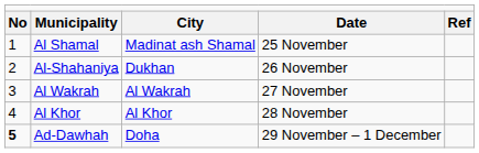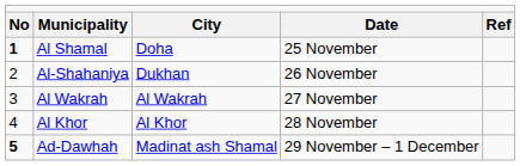Al Shamal | column 1: normal -> bold
Al Shamal | column 3: Madinat ash Shamal -> Doha
Ad-Dawhah | column 3: Doha -> Madinat ash Shamal
